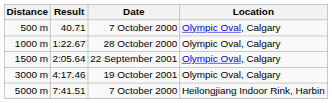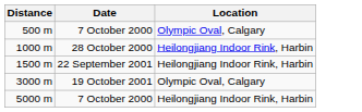- column: Result | 40.71 | 1:22.67 | 2:05.64 | 4:17.46 | 7:41.51
1000 m | Location: Olympic Oval, Calgary -> Heilongjiang Indoor Rink, Harbin
1500 m | Location: Olympic Oval, Calgary -> Heilongjiang Indoor Rink, Harbin
